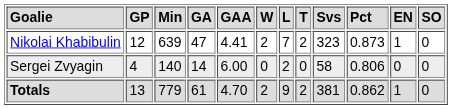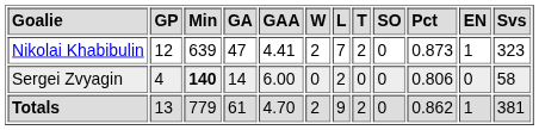columns swapped: Svs <-> SO
Sergei Zvyagin | Min: normal -> bold
